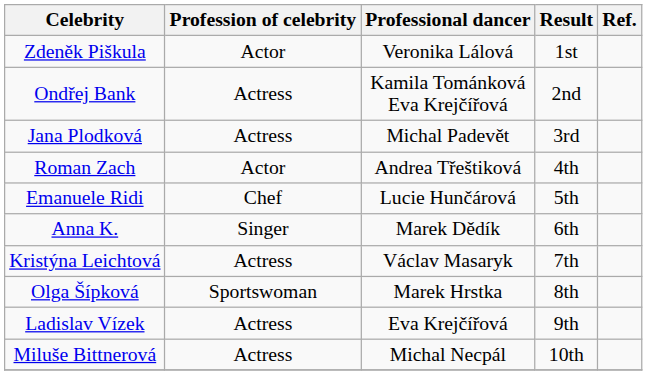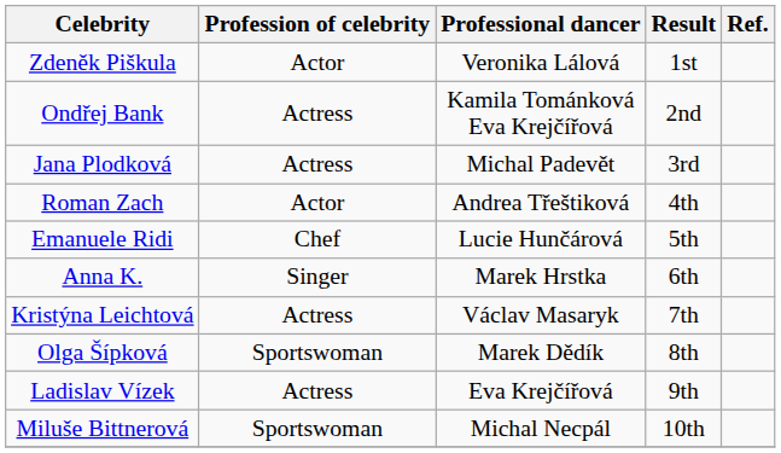Anna K. | Professional dancer: Marek Dědík -> Marek Hrstka
Olga Šípková | Professional dancer: Marek Hrstka -> Marek Dědík
Miluše Bittnerová | Profession of celebrity: Actress -> Sportswoman
